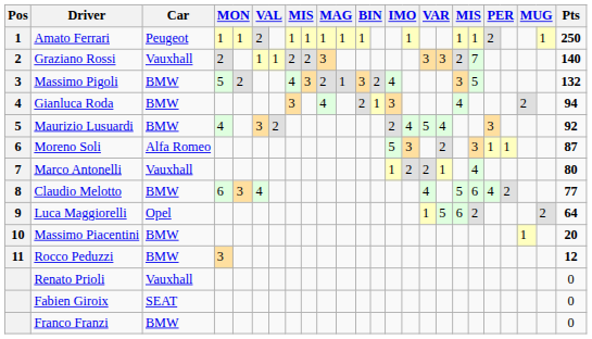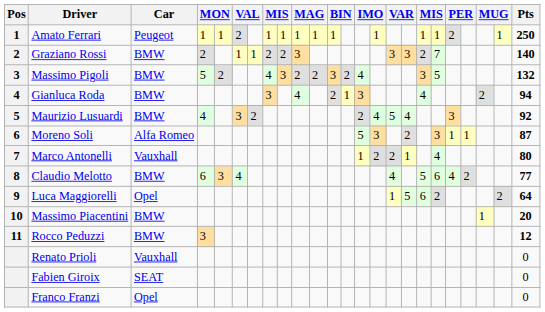Graziano Rossi | Car: Vauxhall -> BMW
Massimo Pigoli | column 11: 1 -> 2
Franco Franzi | Car: BMW -> Opel
